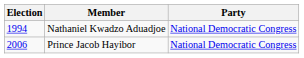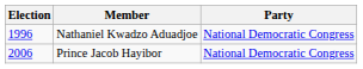Nathaniel Kwadzo Aduadjoe | Election: 1994 -> 1996
